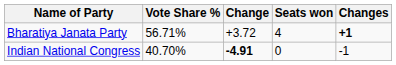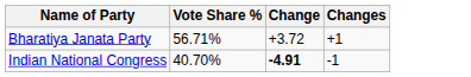- column: Seats won | 4 | 0
Bharatiya Janata Party | Changes: bold -> normal
